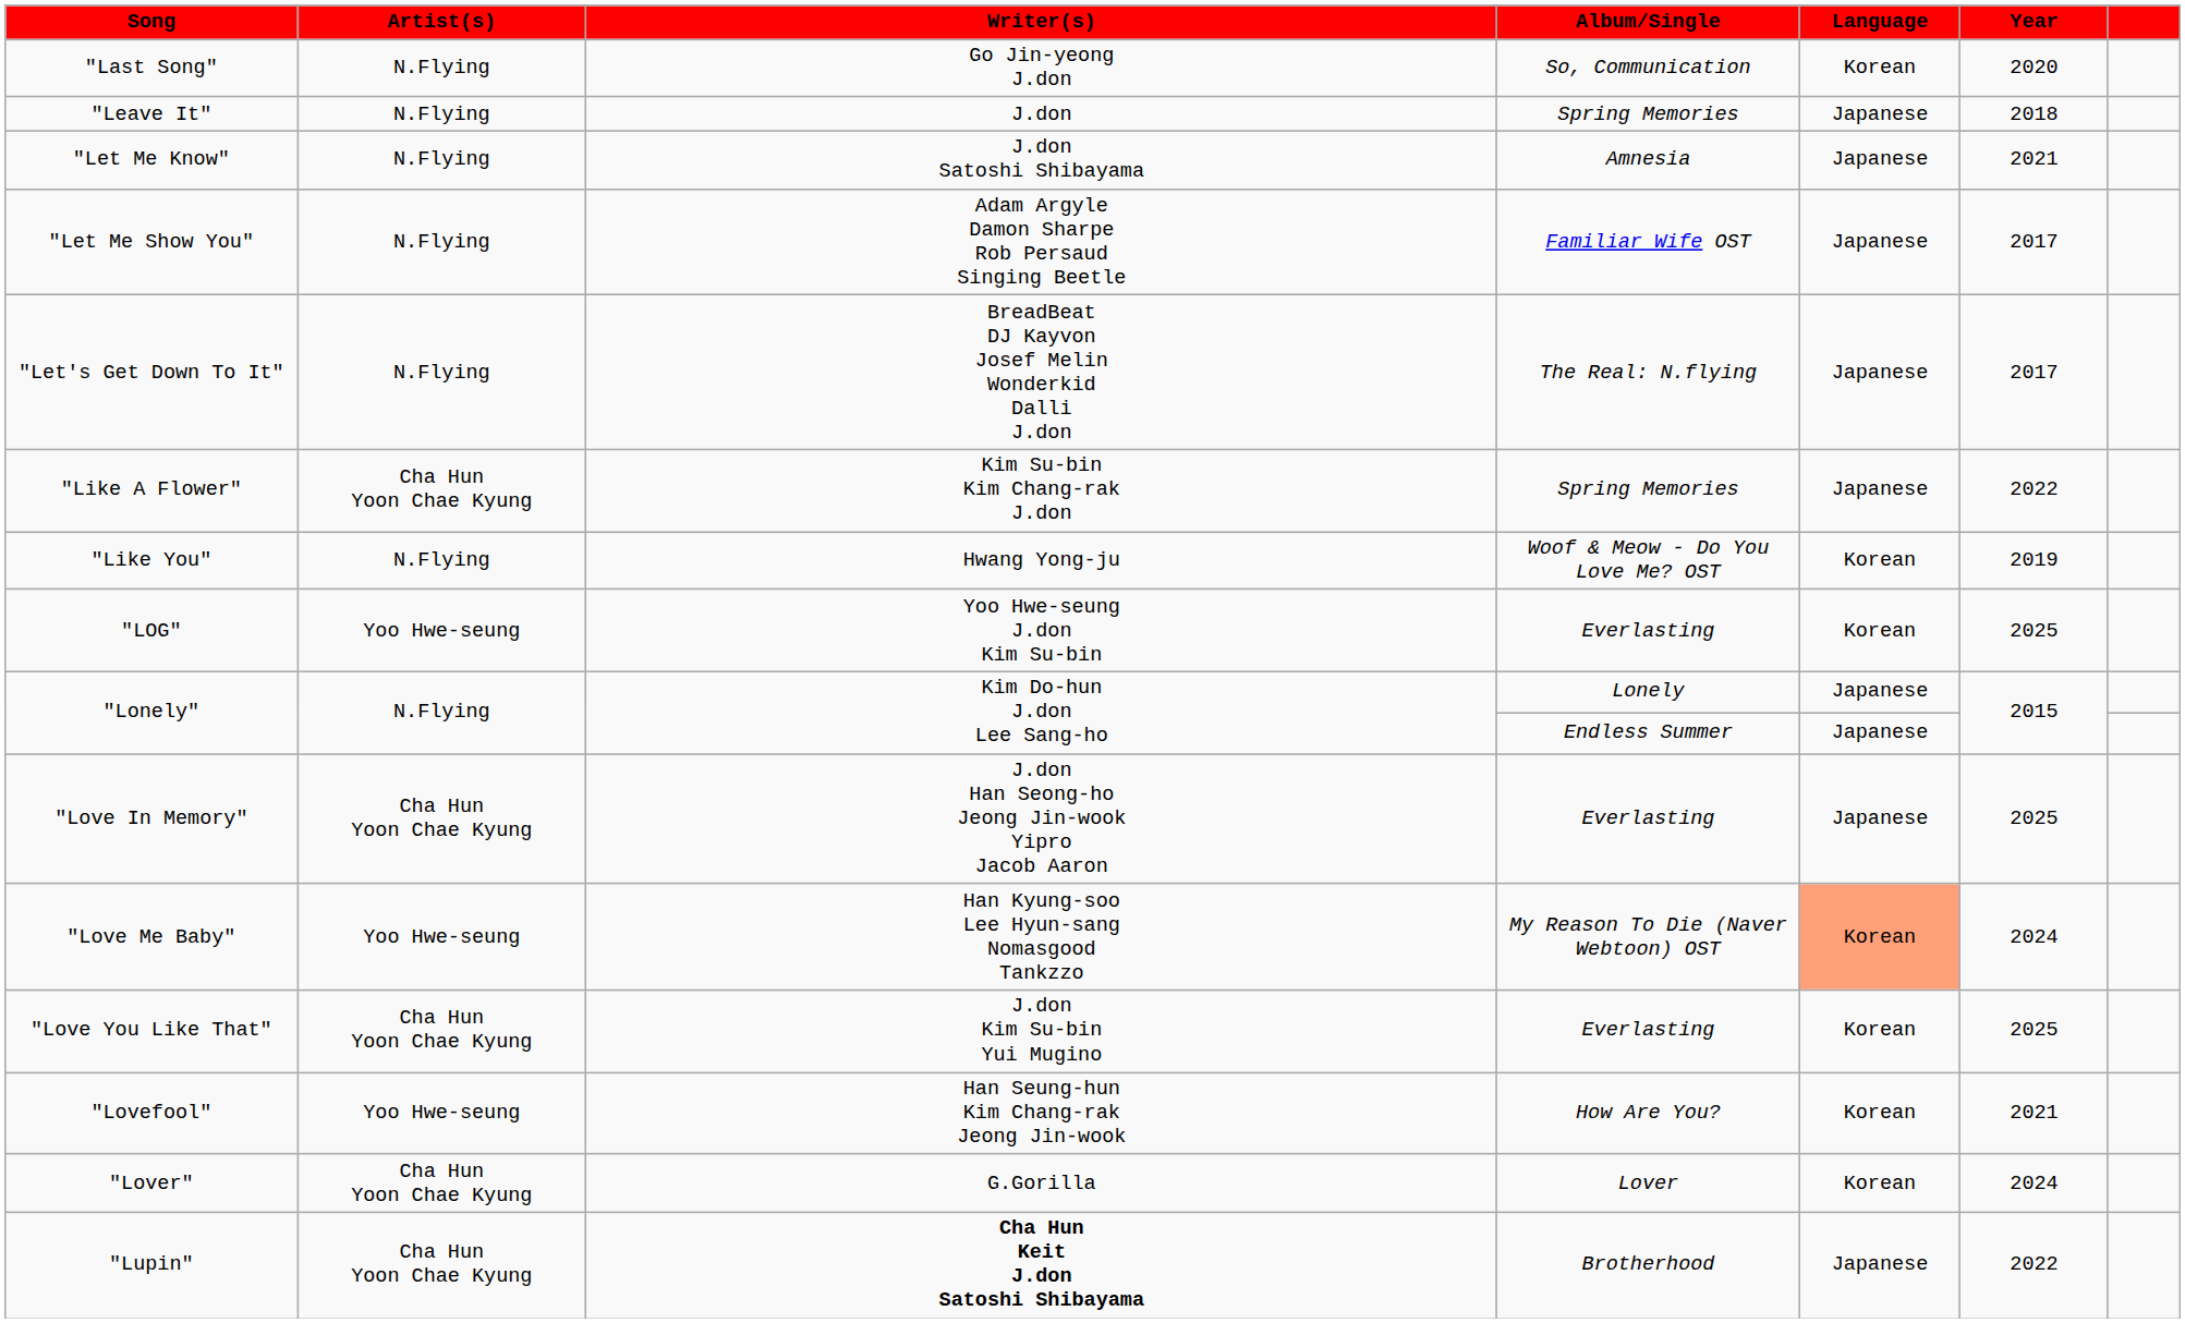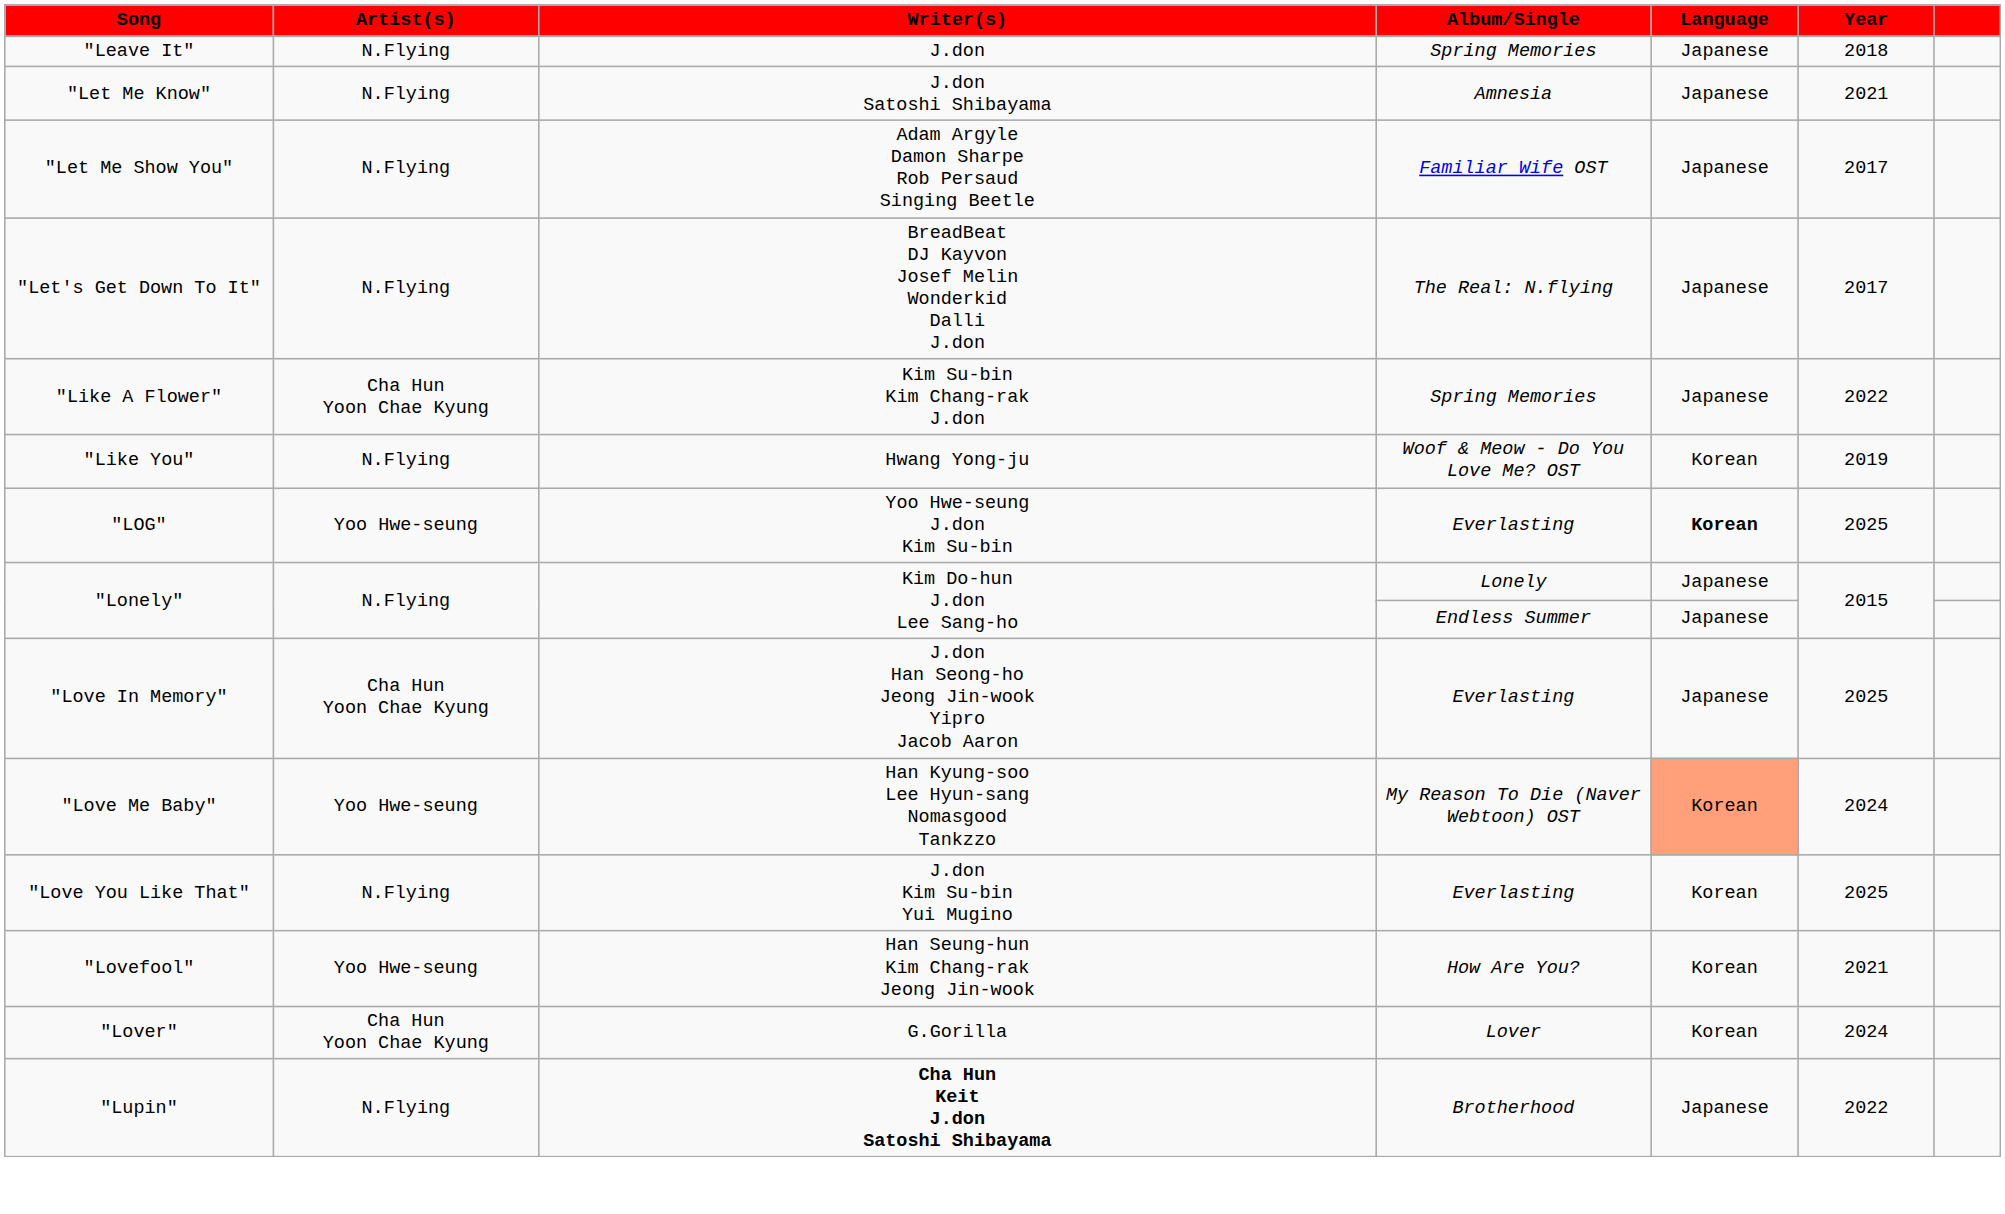- row: "Last Song" | N.Flying | Go Jin-yeong J.don | So, Communication | Korean | 2020
"LOG" | Language: normal -> bold
"Love You Like That" | Artist(s): Cha Hun Yoon Chae Kyung -> N.Flying
"Lupin" | Artist(s): Cha Hun Yoon Chae Kyung -> N.Flying
